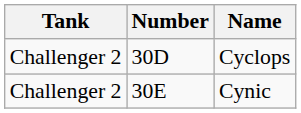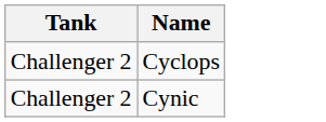- column: Number | 30D | 30E
